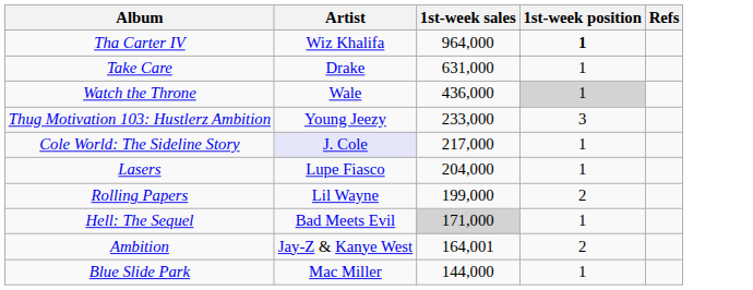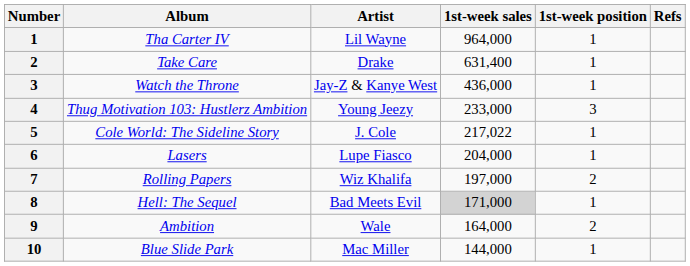+ column: Number | 1 | 2 | 3 | 4 | 5 | 6 | 7 | 8 | 9 | 10
Tha Carter IV | Artist: Wiz Khalifa -> Lil Wayne
Tha Carter IV | 1st-week position: bold -> normal
Take Care | 1st-week sales: 631,000 -> 631,400
Watch the Throne | Artist: Wale -> Jay-Z & Kanye West
Watch the Throne | 1st-week position: lightgrey background -> no background
Cole World: The Sideline Story | Artist: lavender background -> no background
Cole World: The Sideline Story | 1st-week sales: 217,000 -> 217,022
Rolling Papers | Artist: Lil Wayne -> Wiz Khalifa
Rolling Papers | 1st-week sales: 199,000 -> 197,000
Ambition | Artist: Jay-Z & Kanye West -> Wale
Ambition | 1st-week sales: 164,001 -> 164,000
